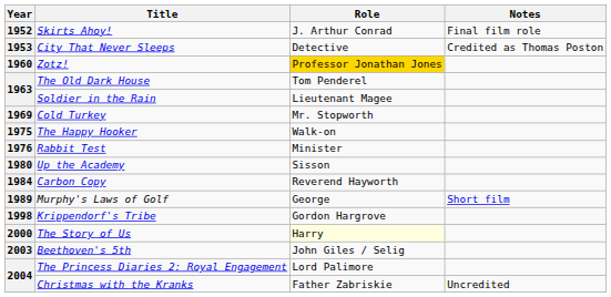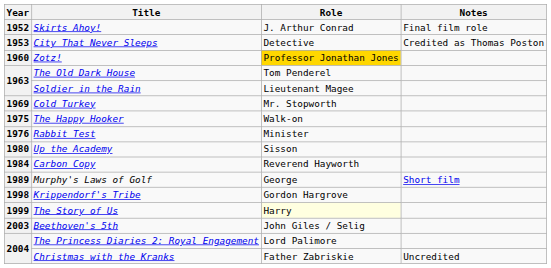The Story of Us | Year: 2000 -> 1999
